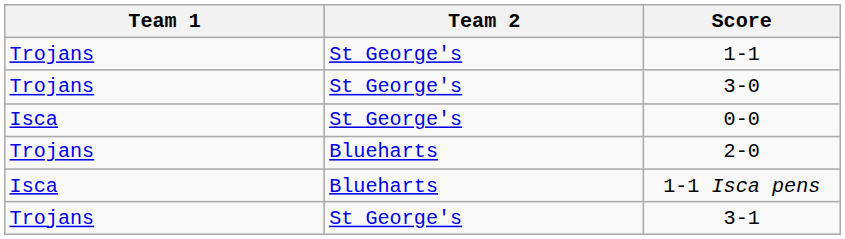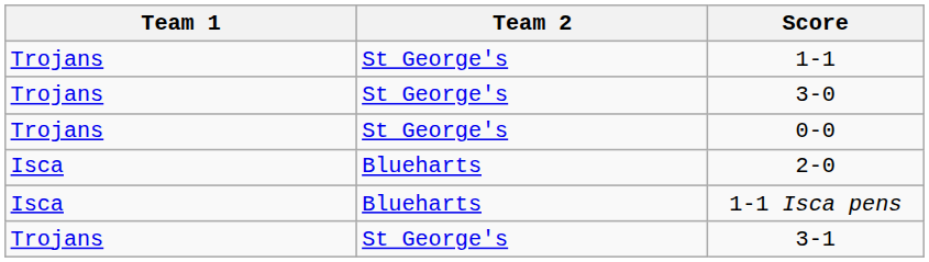0-0 | Team 1: Isca -> Trojans
2-0 | Team 1: Trojans -> Isca
